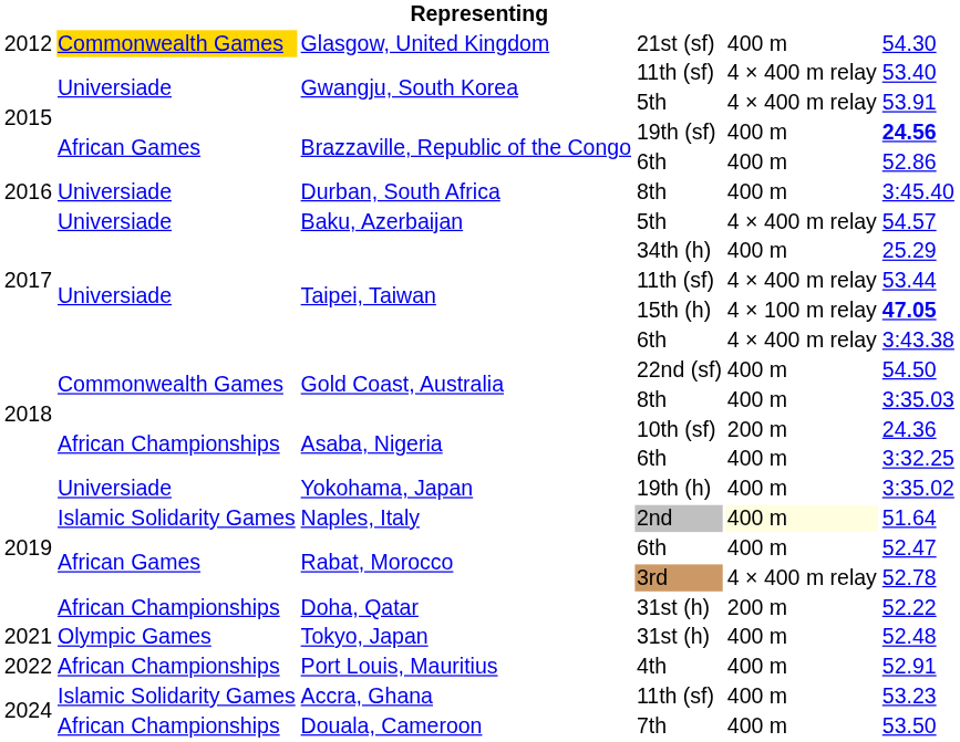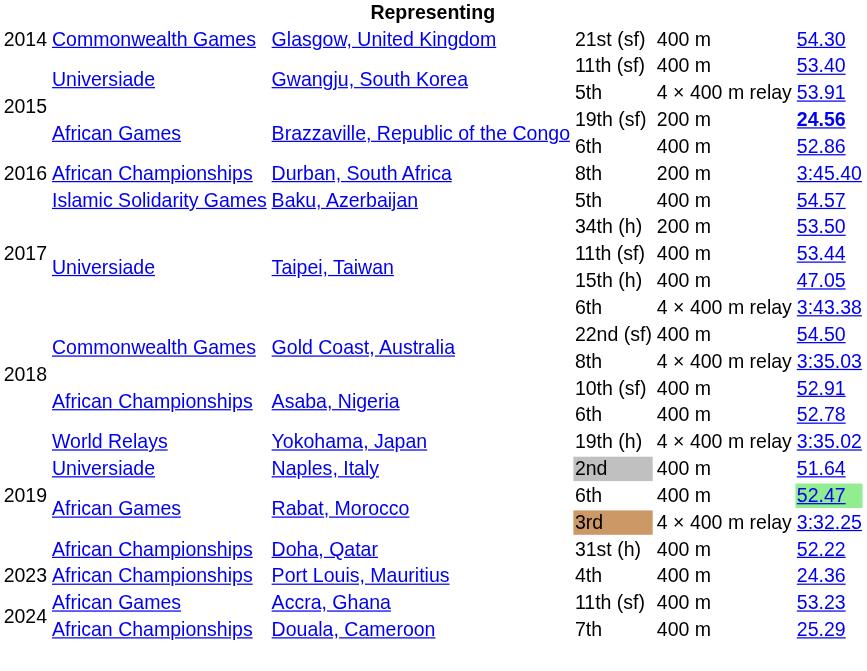Glasgow, United Kingdom | column 1: 2012 -> 2014
Glasgow, United Kingdom | column 2: gold background -> no background
Gwangju, South Korea / 11th (sf) | column 5: 4 × 400 m relay -> 400 m
Brazzaville, Republic of the Congo / 19th (sf) | column 5: 400 m -> 200 m
Durban, South Africa | column 2: Universiade -> African Championships
Durban, South Africa | column 5: 400 m -> 200 m
Baku, Azerbaijan | column 2: Universiade -> Islamic Solidarity Games
Baku, Azerbaijan | column 5: 4 × 400 m relay -> 400 m
Taipei, Taiwan / 34th (h) | column 5: 400 m -> 200 m
Taipei, Taiwan / 34th (h) | column 6: 25.29 -> 53.50
Taipei, Taiwan / 11th (sf) | column 5: 4 × 400 m relay -> 400 m
Taipei, Taiwan / 15th (h) | column 5: 4 × 100 m relay -> 400 m
Taipei, Taiwan / 15th (h) | column 6: bold -> normal
Gold Coast, Australia / 8th | column 5: 400 m -> 4 × 400 m relay
Asaba, Nigeria / 10th (sf) | column 5: 200 m -> 400 m
Asaba, Nigeria / 10th (sf) | column 6: 24.36 -> 52.91
Asaba, Nigeria / 6th | column 6: 3:32.25 -> 52.78
Yokohama, Japan | column 2: Universiade -> World Relays
Yokohama, Japan | column 5: 400 m -> 4 × 400 m relay
Naples, Italy | column 2: Islamic Solidarity Games -> Universiade
Naples, Italy | column 5: lightyellow background -> no background
Rabat, Morocco / 6th | column 6: no background -> lightgreen background
Rabat, Morocco / 3rd | column 6: 52.78 -> 3:32.25
Doha, Qatar | column 5: 200 m -> 400 m
- row: 2021 | Olympic Games | Tokyo, Japan | 31st (h) | 400 m | 52.48
Port Louis, Mauritius | column 1: 2022 -> 2023
Port Louis, Mauritius | column 6: 52.91 -> 24.36
Accra, Ghana | column 2: Islamic Solidarity Games -> African Games
Douala, Cameroon | column 6: 53.50 -> 25.29
